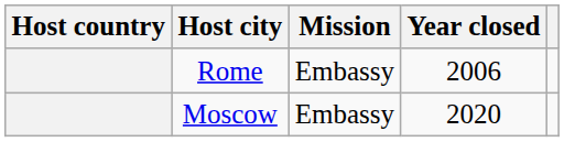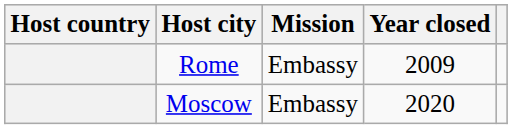Rome | Year closed: 2006 -> 2009
